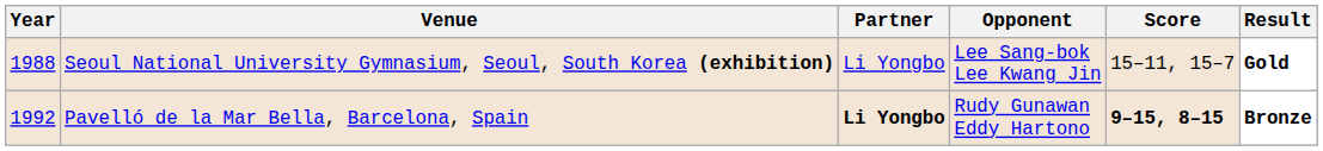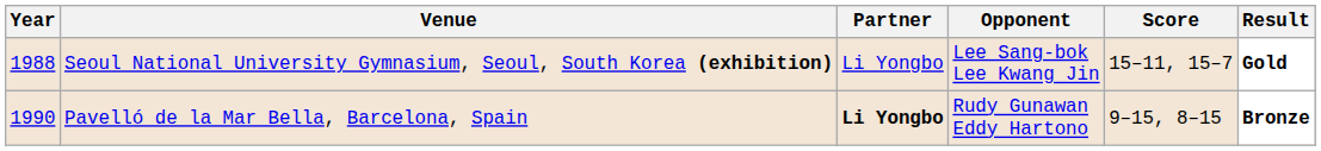Pavelló de la Mar Bella, Barcelona, Spain | Year: 1992 -> 1990
Pavelló de la Mar Bella, Barcelona, Spain | Score: bold -> normal
